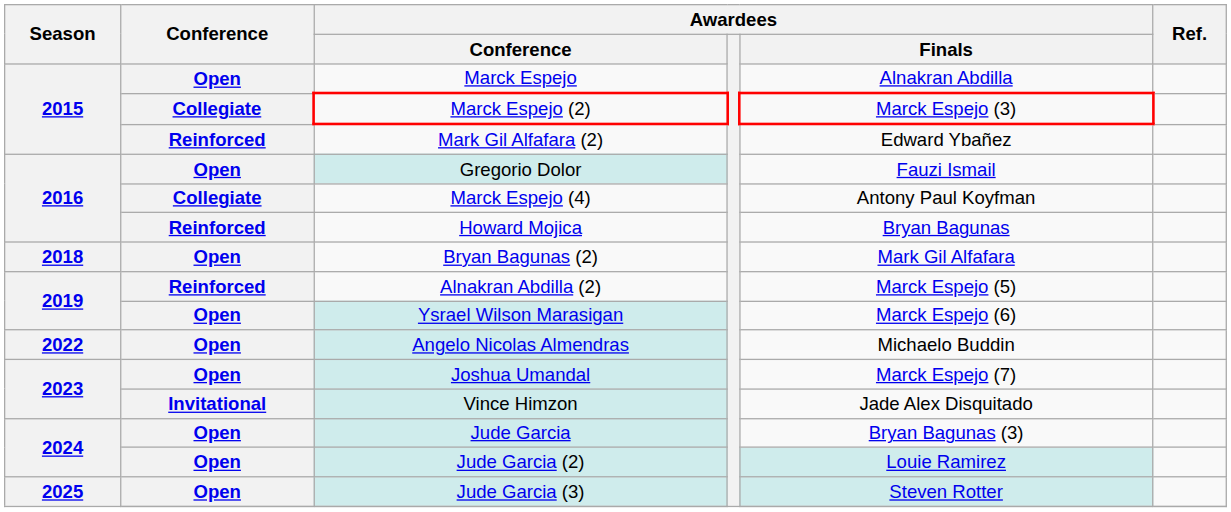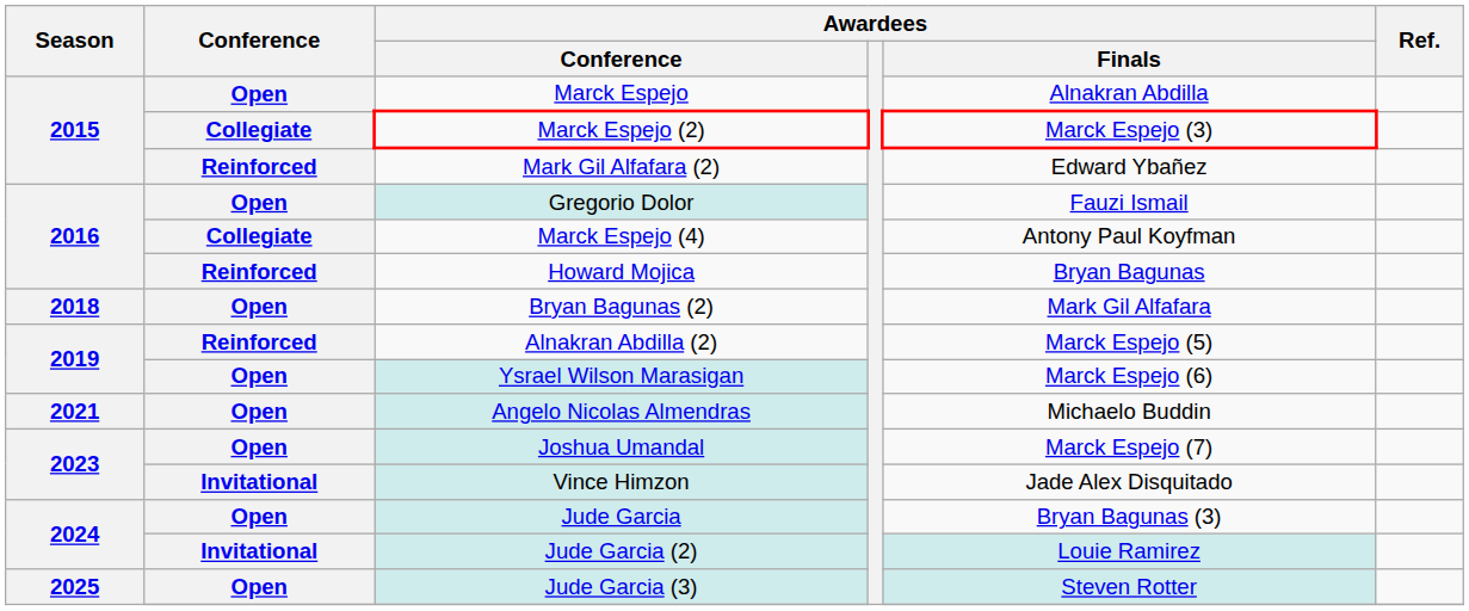Angelo Nicolas Almendras | Season: 2022 -> 2021
Jude Garcia (2) | Conference: Open -> Invitational
